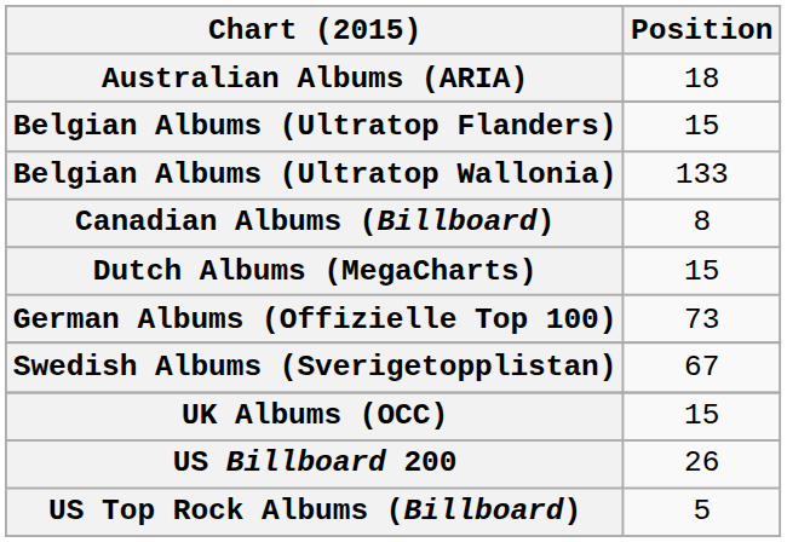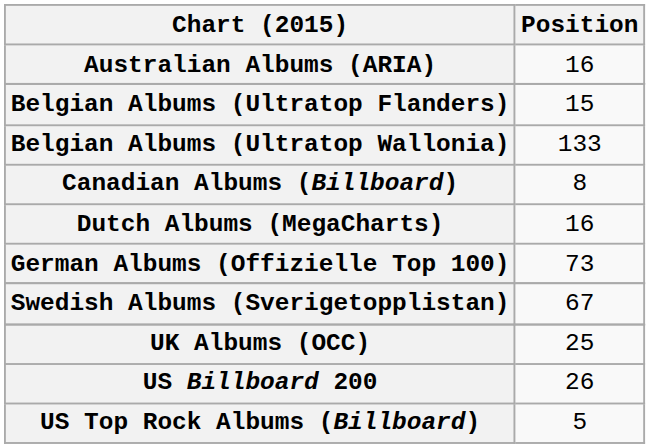Australian Albums (ARIA) | Position: 18 -> 16
Dutch Albums (MegaCharts) | Position: 15 -> 16
UK Albums (OCC) | Position: 15 -> 25
